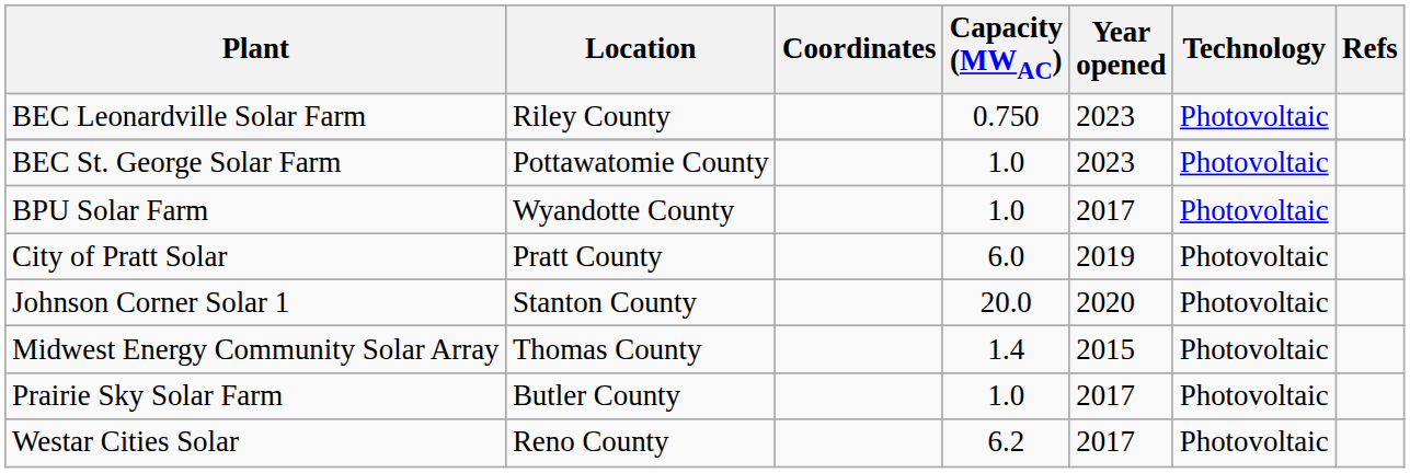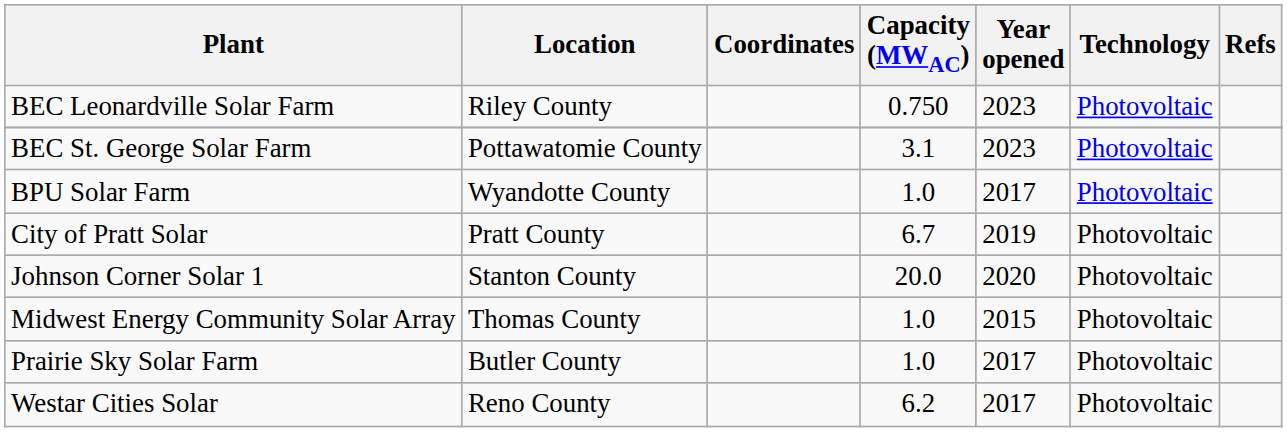BEC St. George Solar Farm | Capacity (MWAC): 1.0 -> 3.1
City of Pratt Solar | Capacity (MWAC): 6.0 -> 6.7
Midwest Energy Community Solar Array | Capacity (MWAC): 1.4 -> 1.0
